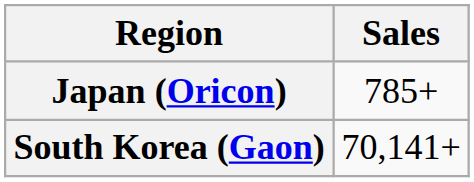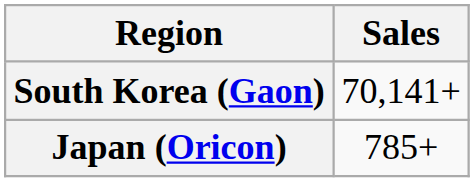rows swapped: South Korea (Gaon) <-> Japan (Oricon)
